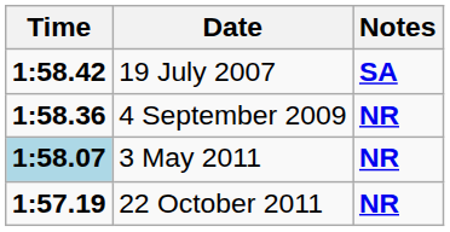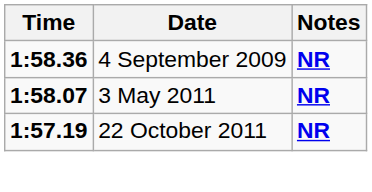- row: 1:58.42 | 19 July 2007 | SA
3 May 2011 | Time: lightblue background -> no background
